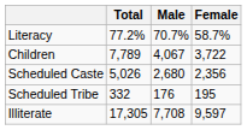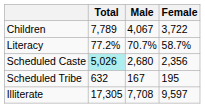rows swapped: Children <-> Literacy
Scheduled Caste | Total: no background -> paleturquoise background
Scheduled Tribe | Total: 332 -> 632
Scheduled Tribe | Male: 176 -> 167
